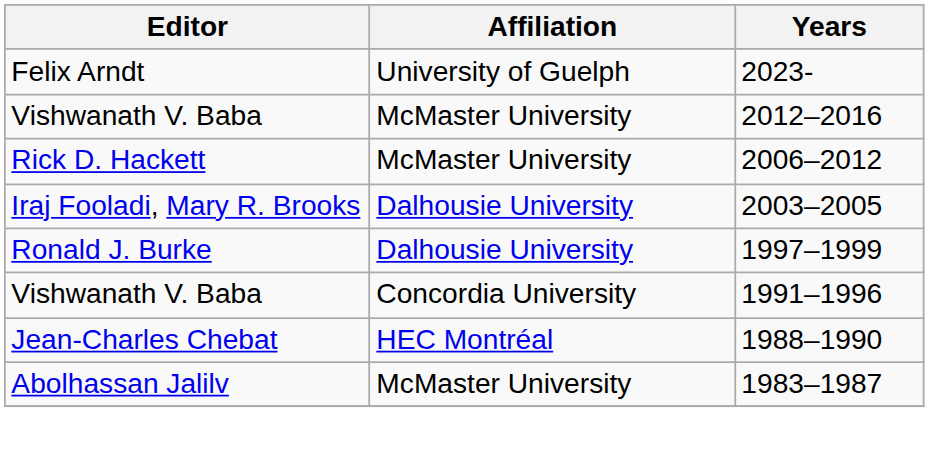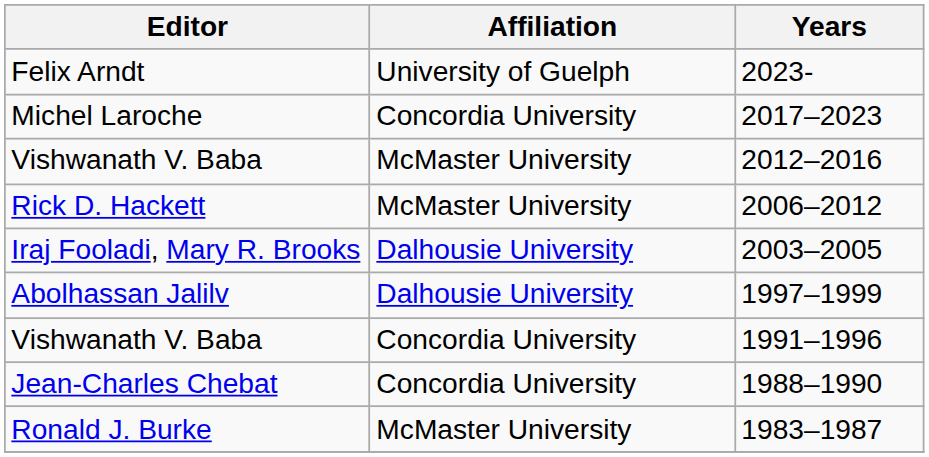+ row: Michel Laroche | Concordia University | 2017–2023
1997–1999 | Editor: Ronald J. Burke -> Abolhassan Jalilv
1988–1990 | Affiliation: HEC Montréal -> Concordia University
1983–1987 | Editor: Abolhassan Jalilv -> Ronald J. Burke
